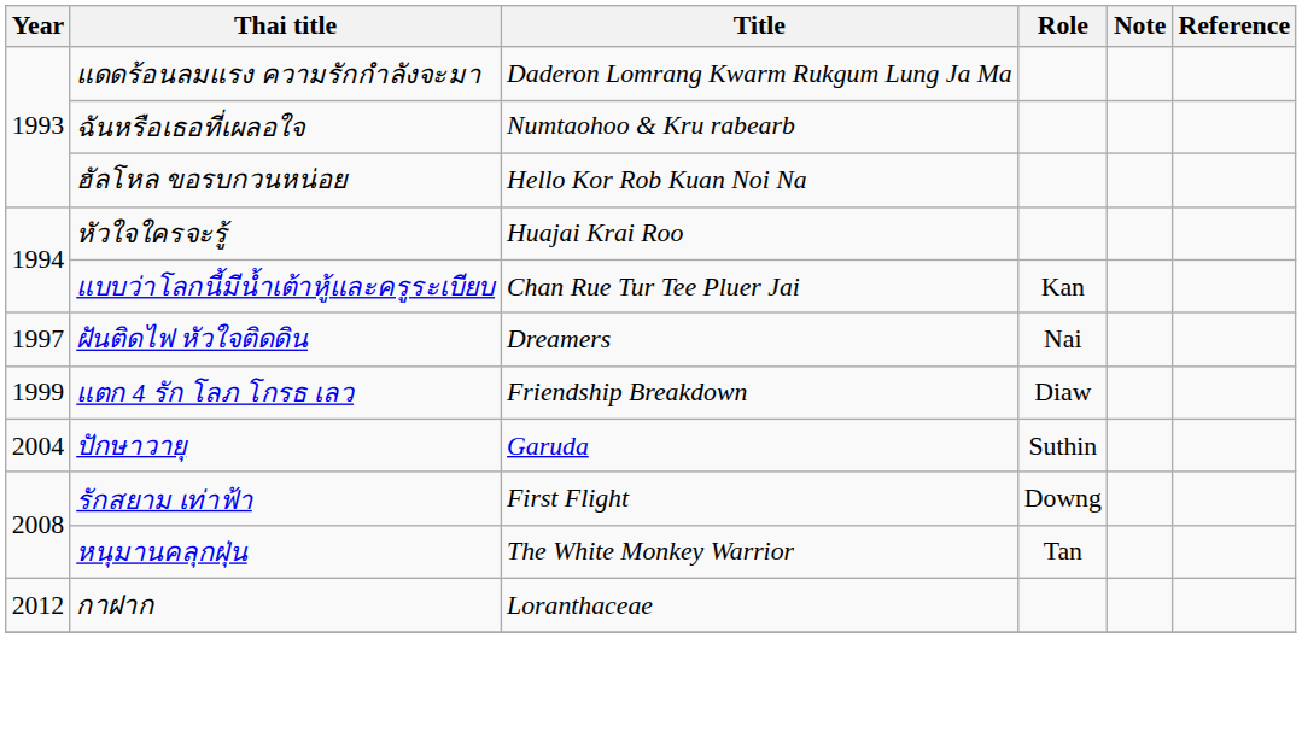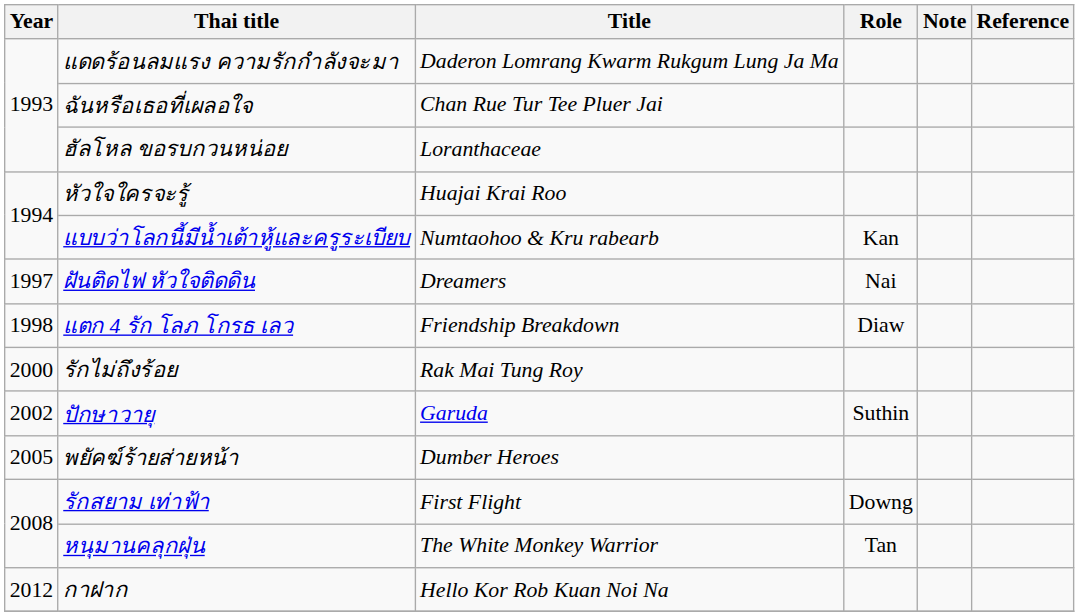ฉันหรือเธอที่เผลอใจ | Title: Numtaohoo & Kru rabearb -> Chan Rue Tur Tee Pluer Jai
ฮัลโหล ขอรบกวนหน่อย | Title: Hello Kor Rob Kuan Noi Na -> Loranthaceae
แบบว่าโลกนี้มีน้ำเต้าหู้และครูระเบียบ | Title: Chan Rue Tur Tee Pluer Jai -> Numtaohoo & Kru rabearb
แตก 4 รัก โลภ โกรธ เลว | Year: 1999 -> 1998
+ row: 2000 | รักไม่ถึงร้อย | Rak Mai Tung Roy
ปักษาวายุ | Year: 2004 -> 2002
+ row: 2005 | พยัคฆ์ร้ายส่ายหน้า | Dumber Heroes
กาฝาก | Title: Loranthaceae -> Hello Kor Rob Kuan Noi Na
